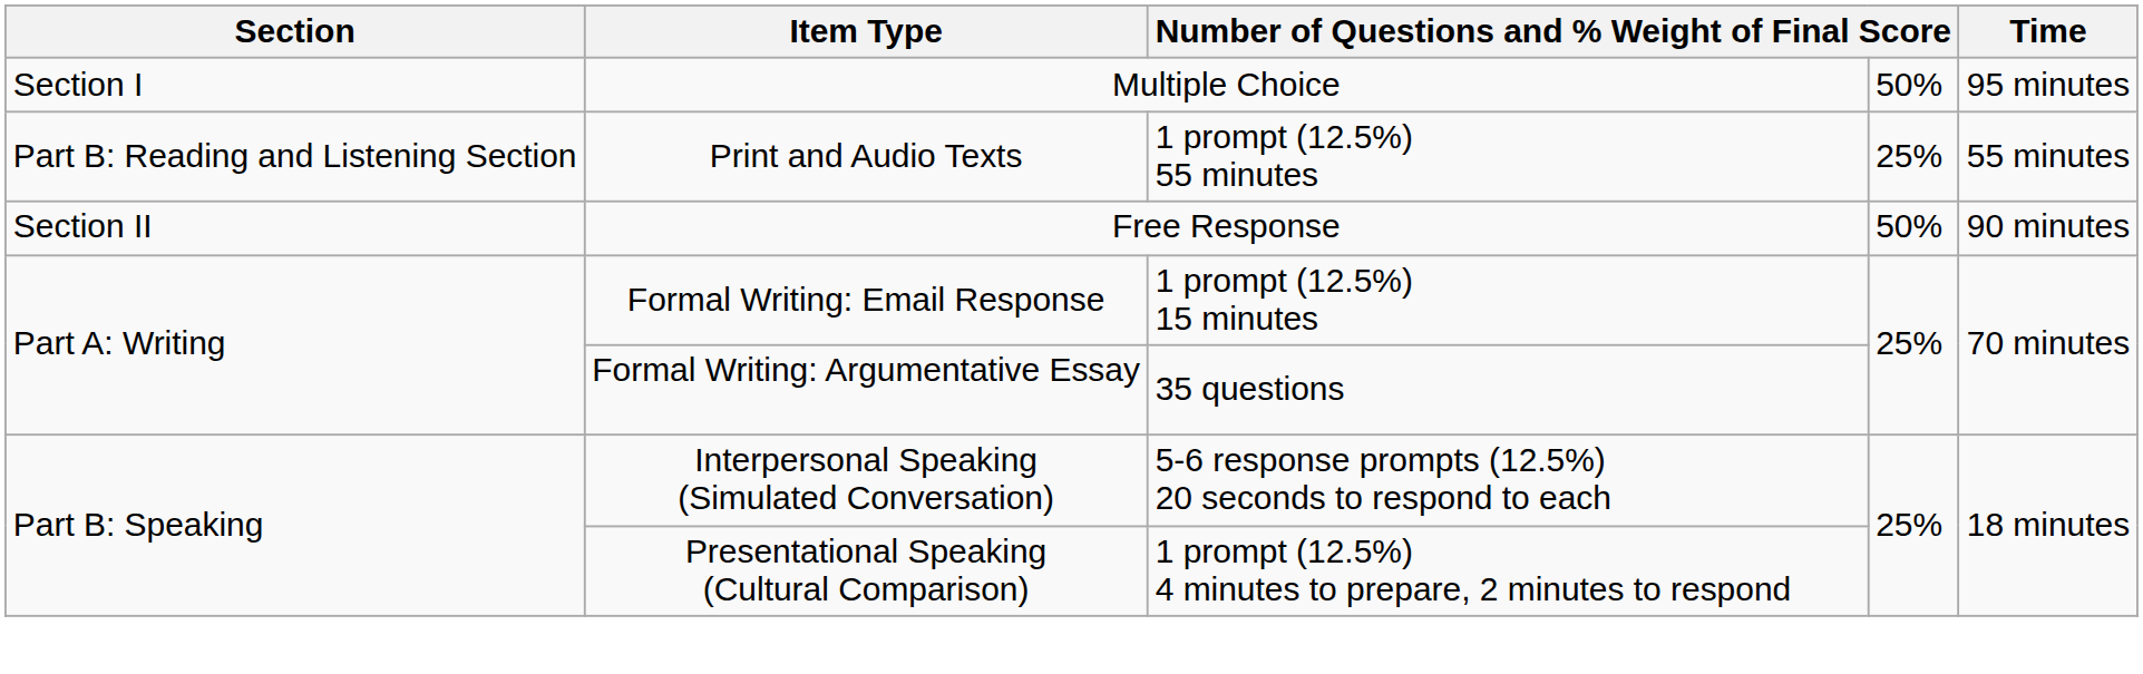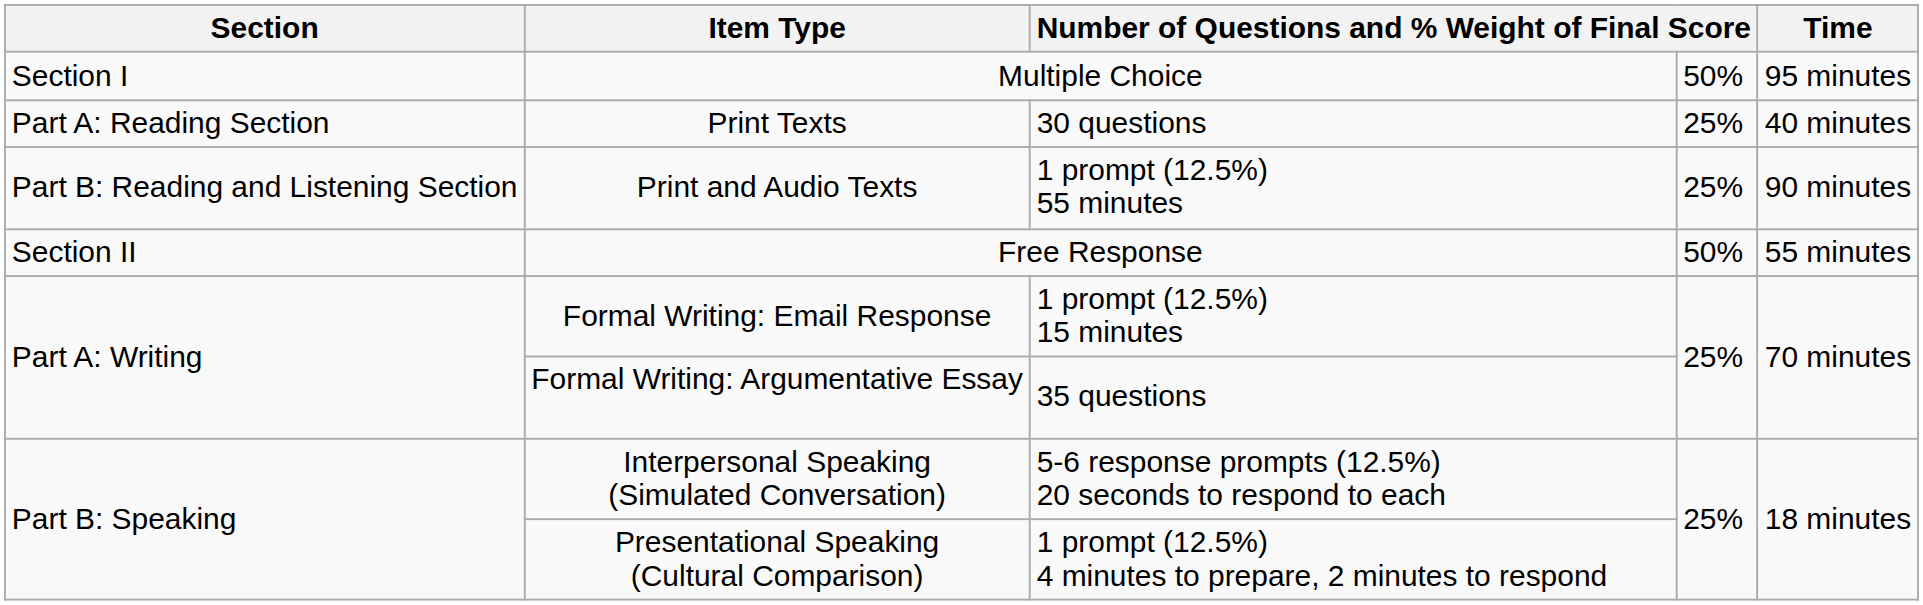+ row: Part A: Reading Section | Print Texts | 30 questions | 25% | 40 minutes
Print and Audio Texts | Time: 55 minutes -> 90 minutes
Free Response | Time: 90 minutes -> 55 minutes
